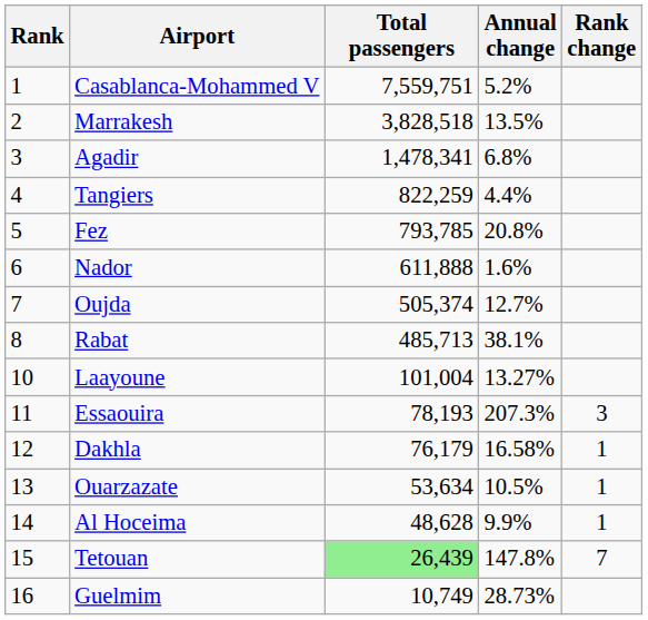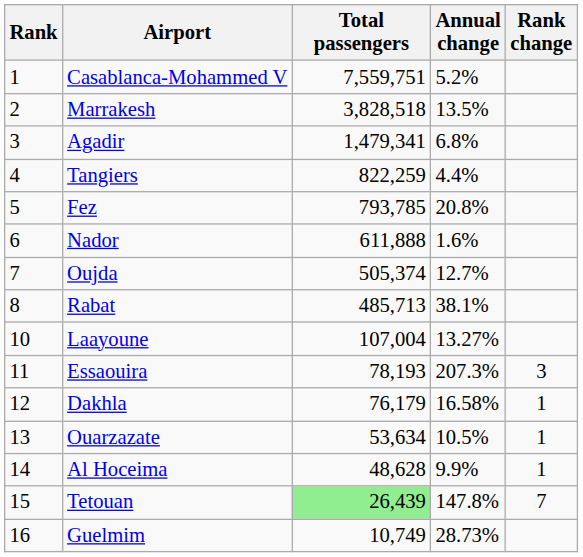Agadir | Total passengers: 1,478,341 -> 1,479,341
Laayoune | Total passengers: 101,004 -> 107,004
